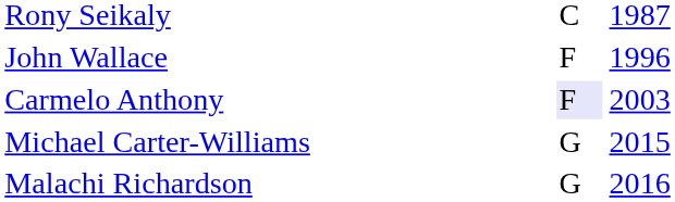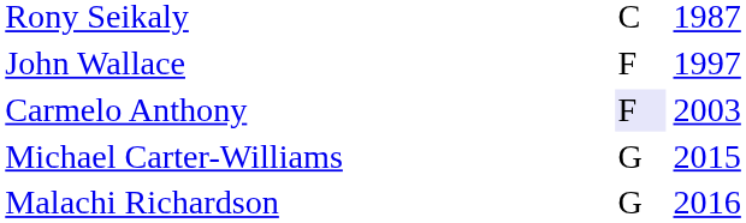John Wallace | column 3: 1996 -> 1997
